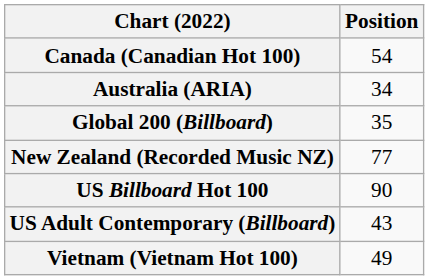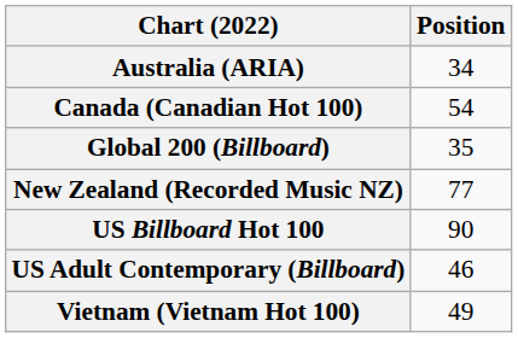rows swapped: Australia (ARIA) <-> Canada (Canadian Hot 100)
US Adult Contemporary (Billboard) | Position: 43 -> 46
